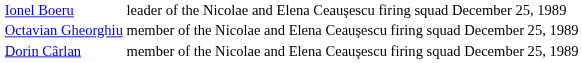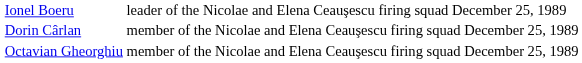rows swapped: Dorin Cârlan <-> Octavian Gheorghiu
